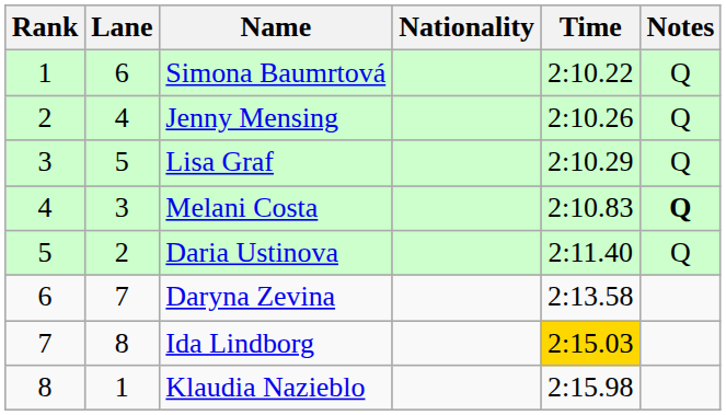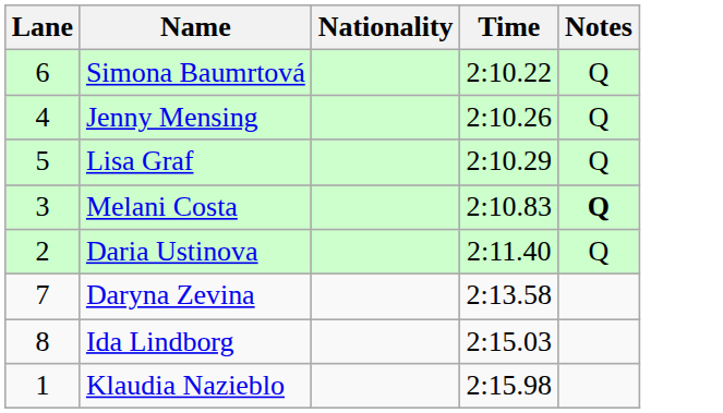- column: Rank | 1 | 2 | 3 | 4 | 5 | 6 | 7 | 8
Ida Lindborg | Time: gold background -> no background
